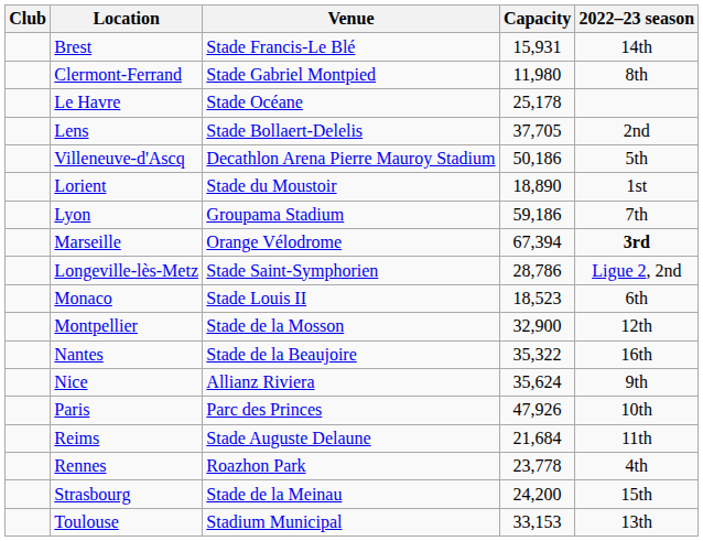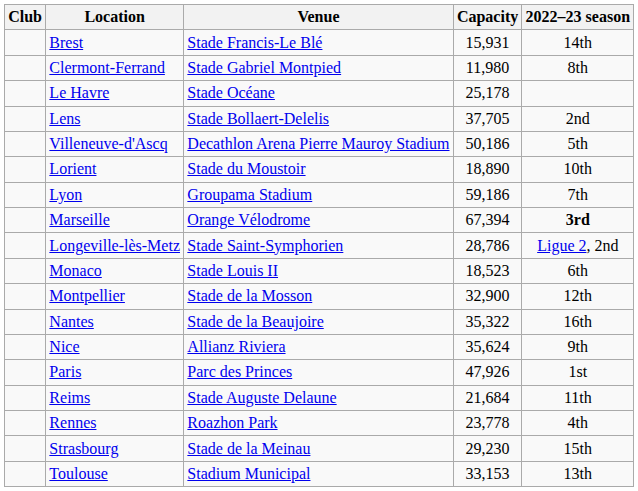Lorient | 2022–23 season: 1st -> 10th
Paris | 2022–23 season: 10th -> 1st
Strasbourg | Capacity: 24,200 -> 29,230
